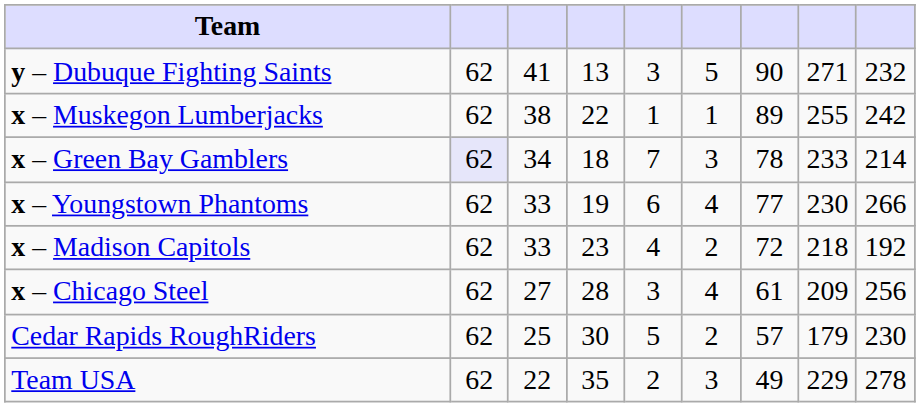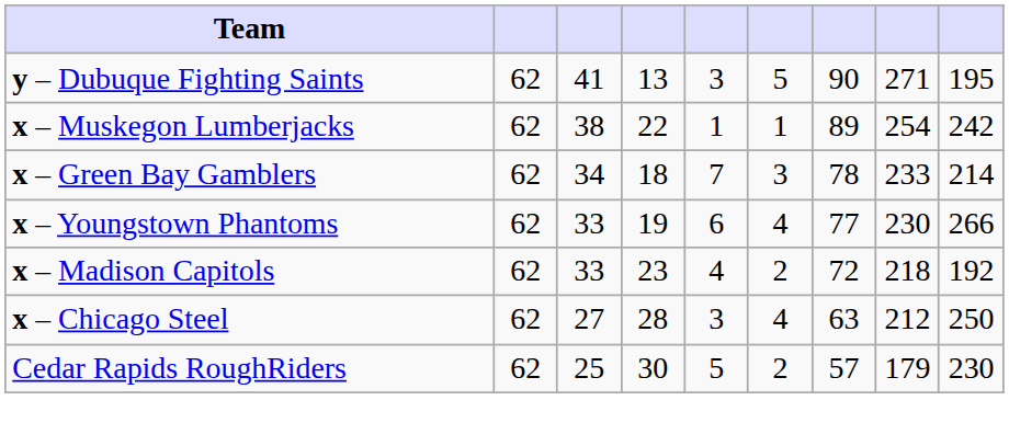y – Dubuque Fighting Saints | column 9: 232 -> 195
x – Muskegon Lumberjacks | column 8: 255 -> 254
x – Green Bay Gamblers | column 2: lavender background -> no background
x – Chicago Steel | column 7: 61 -> 63
x – Chicago Steel | column 8: 209 -> 212
x – Chicago Steel | column 9: 256 -> 250
- row: Team USA | 62 | 22 | 35 | 2 | 3 | 49 | 229 | 278
